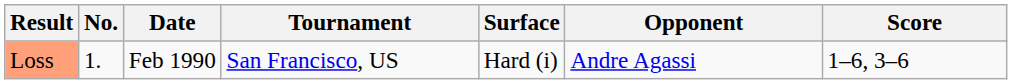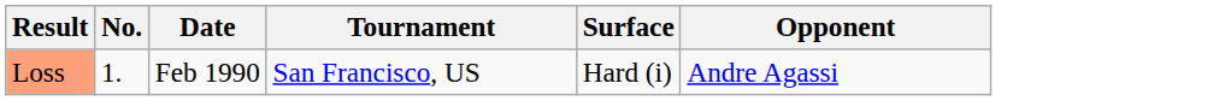- column: Score | 1–6, 3–6
